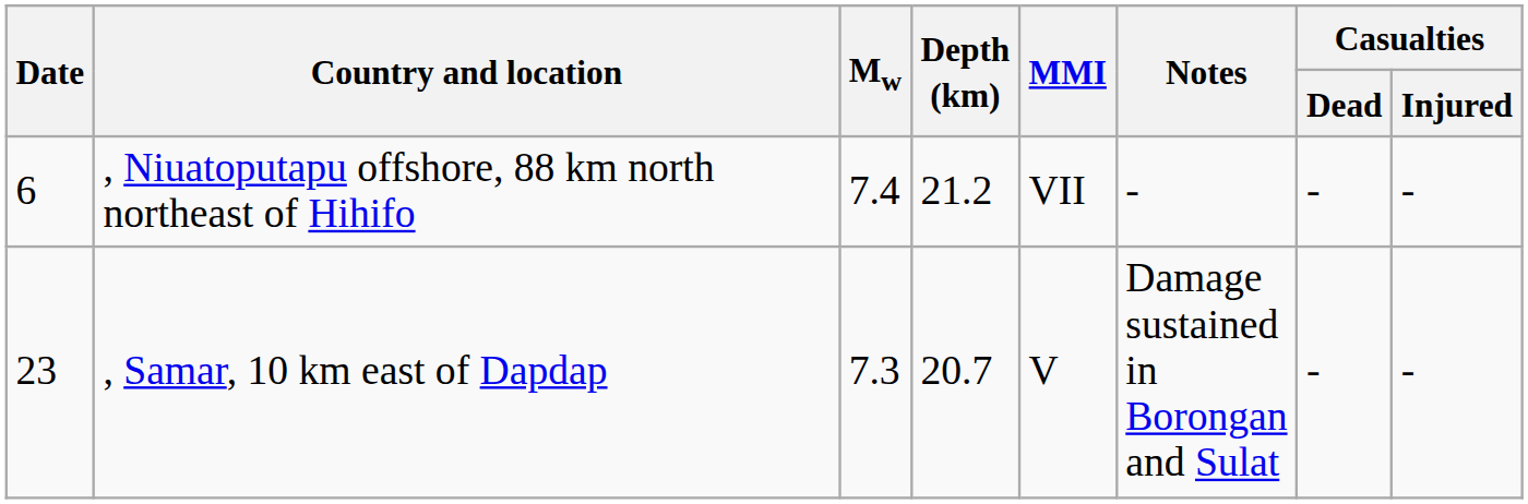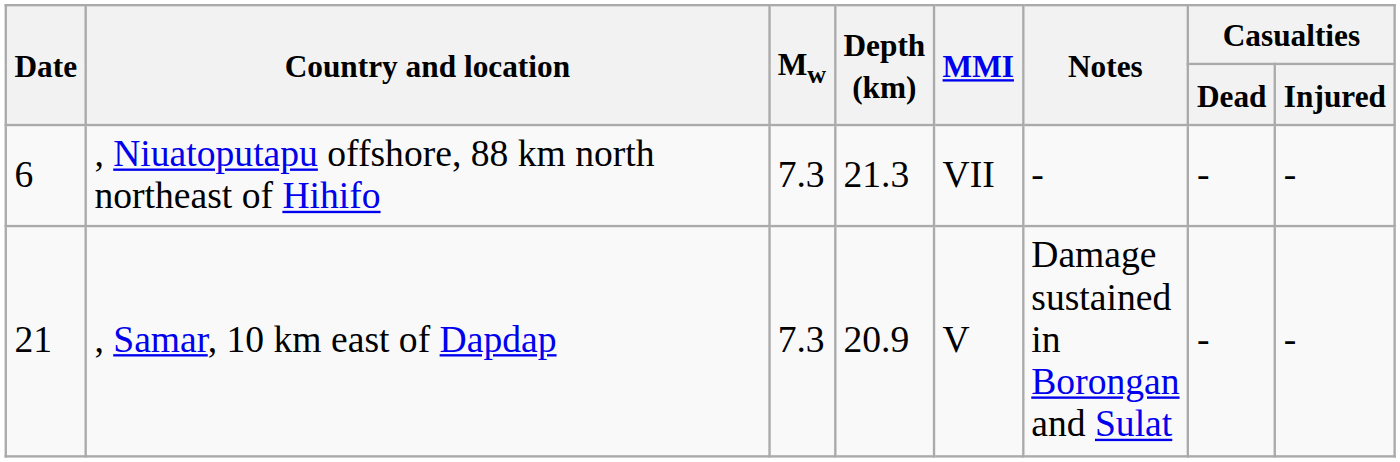, Niuatoputapu offshore, 88 km north northeast of Hihifo | Mw: 7.4 -> 7.3
, Niuatoputapu offshore, 88 km north northeast of Hihifo | Depth (km): 21.2 -> 21.3
, Samar, 10 km east of Dapdap | Date: 23 -> 21
, Samar, 10 km east of Dapdap | Depth (km): 20.7 -> 20.9
